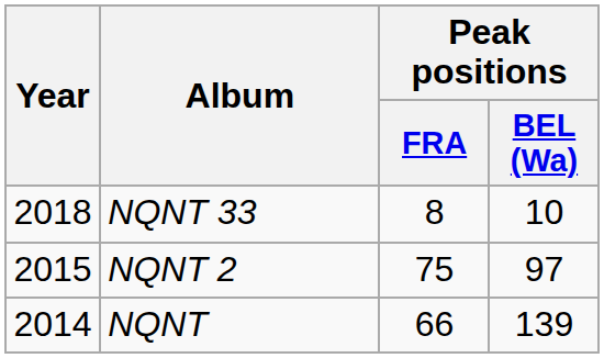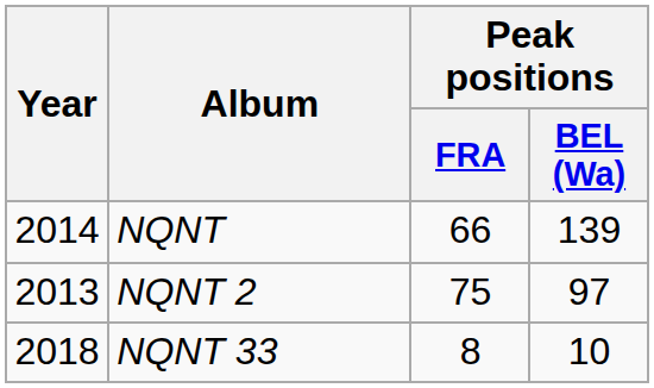rows swapped: NQNT <-> NQNT 33
NQNT 2 | Year: 2015 -> 2013
